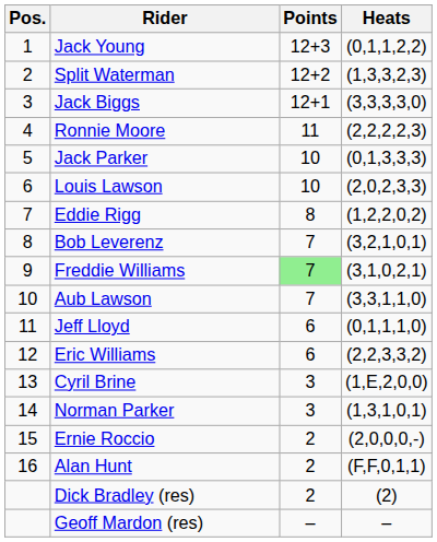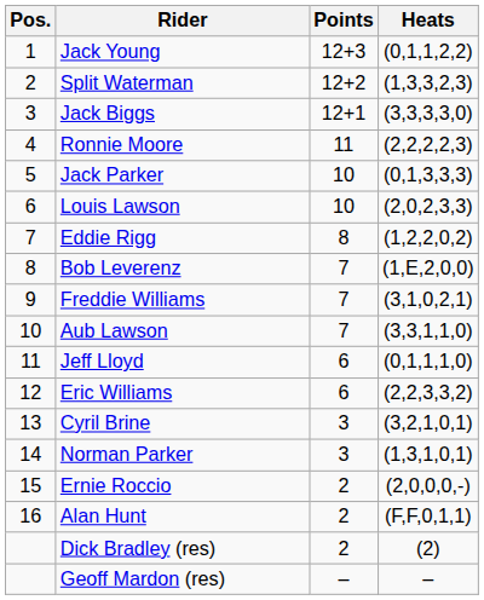Bob Leverenz | Heats: (3,2,1,0,1) -> (1,E,2,0,0)
Freddie Williams | Points: lightgreen background -> no background
Cyril Brine | Heats: (1,E,2,0,0) -> (3,2,1,0,1)
